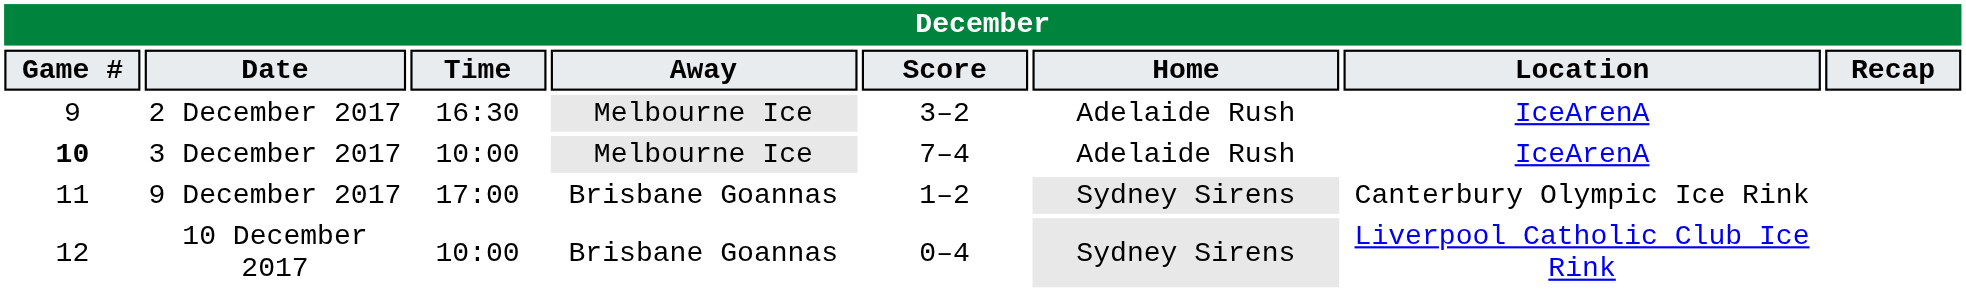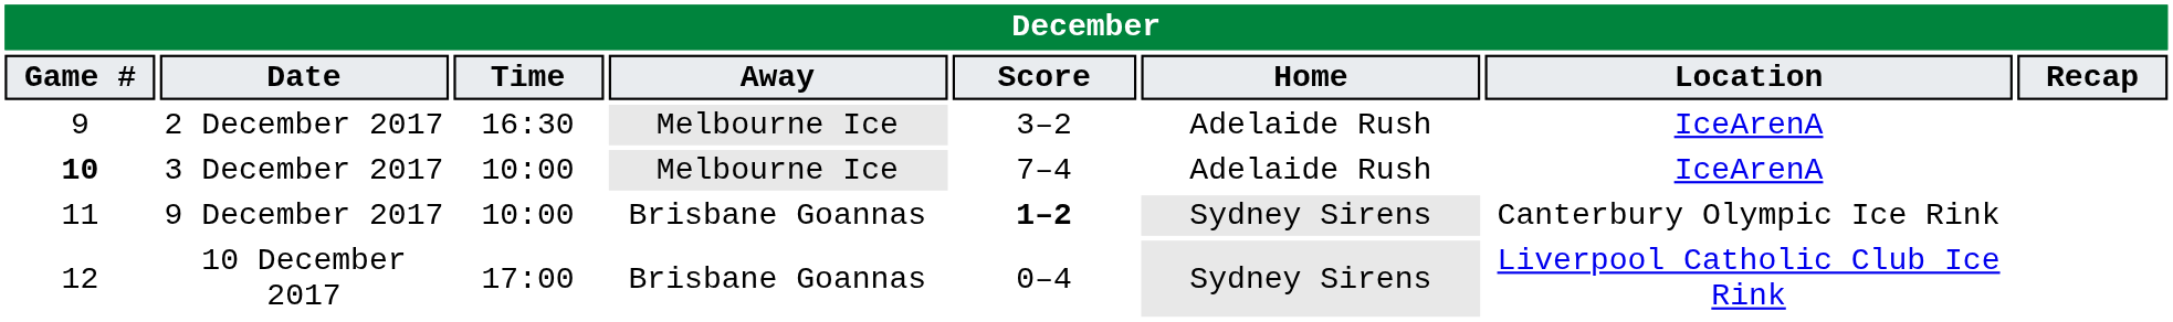9 December 2017 | Time: 17:00 -> 10:00
9 December 2017 | Score: normal -> bold
10 December 2017 | Time: 10:00 -> 17:00
